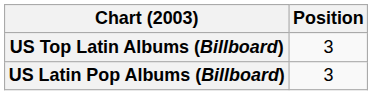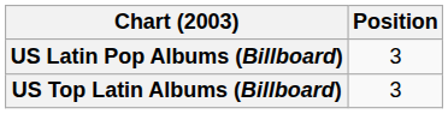rows swapped: US Top Latin Albums (Billboard) <-> US Latin Pop Albums (Billboard)
